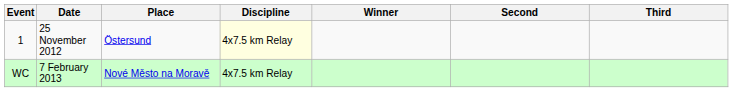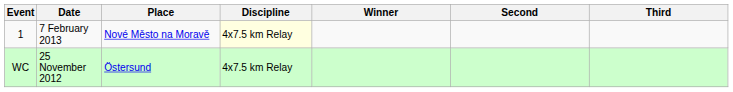1 | Date: 25 November 2012 -> 7 February 2013
1 | Place: Östersund -> Nové Město na Moravě
WC | Date: 7 February 2013 -> 25 November 2012
WC | Place: Nové Město na Moravě -> Östersund
